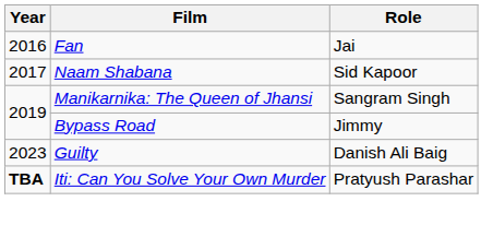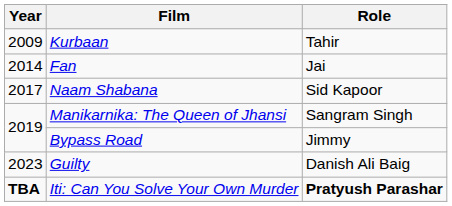+ row: 2009 | Kurbaan | Tahir
Fan | Year: 2016 -> 2014
Iti: Can You Solve Your Own Murder | Role: normal -> bold
